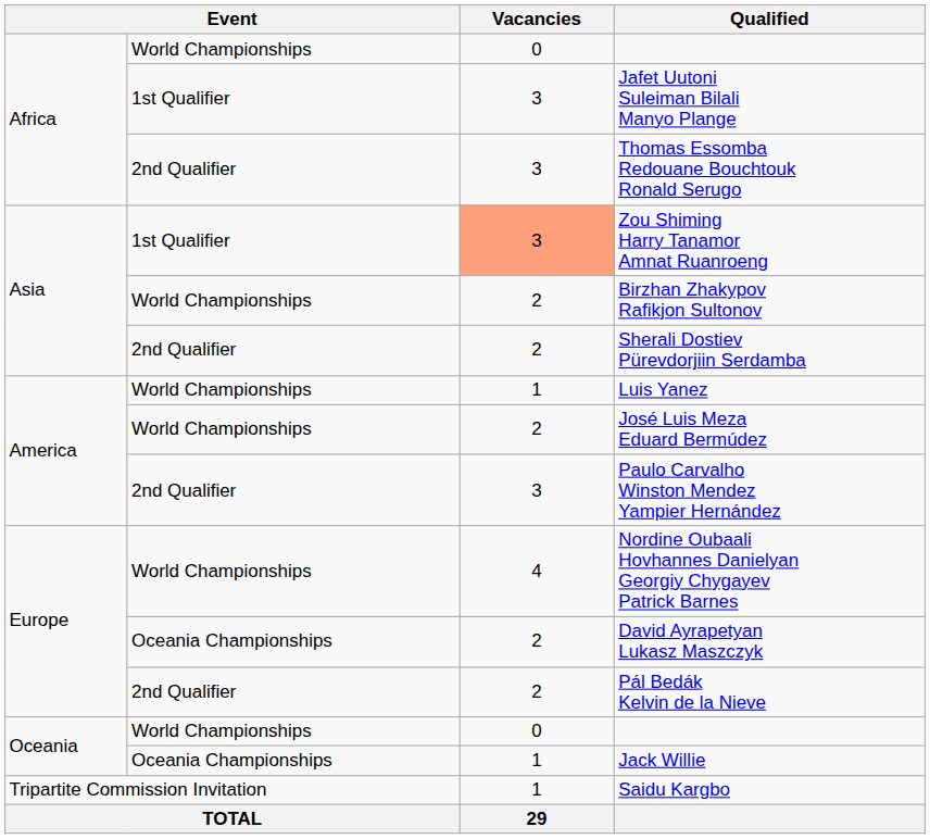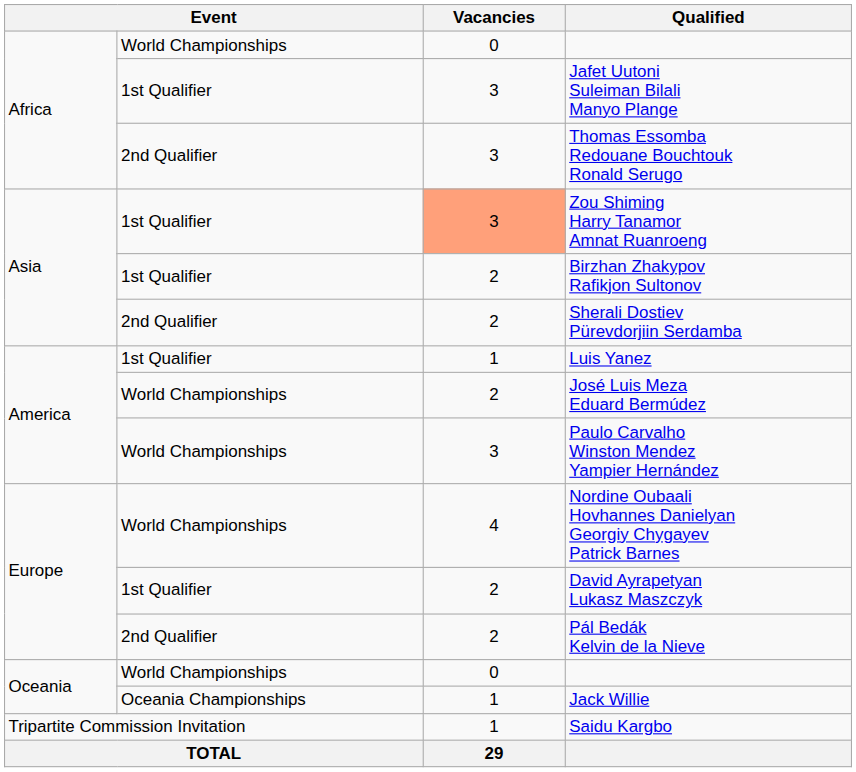Birzhan Zhakypov Rafikjon Sultonov | column 2: World Championships -> 1st Qualifier
Luis Yanez | column 2: World Championships -> 1st Qualifier
Paulo Carvalho Winston Mendez Yampier Hernández | column 2: 2nd Qualifier -> World Championships
David Ayrapetyan Lukasz Maszczyk | column 2: Oceania Championships -> 1st Qualifier
